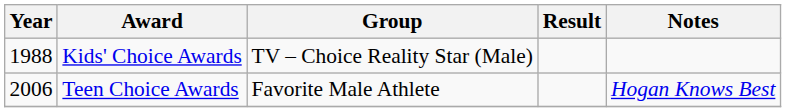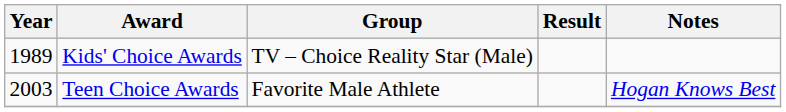Kids' Choice Awards | Year: 1988 -> 1989
Teen Choice Awards | Year: 2006 -> 2003
